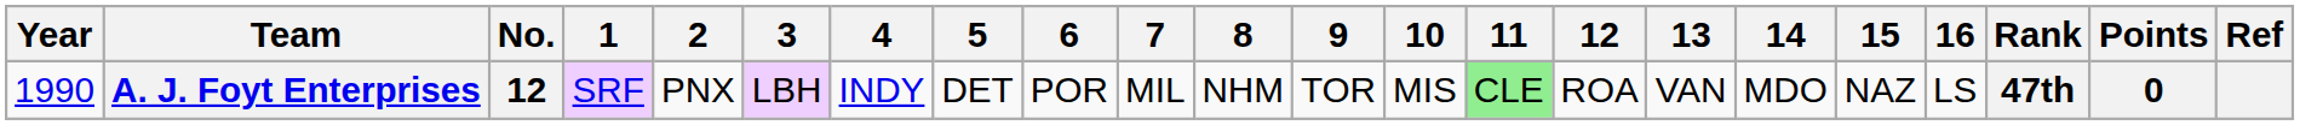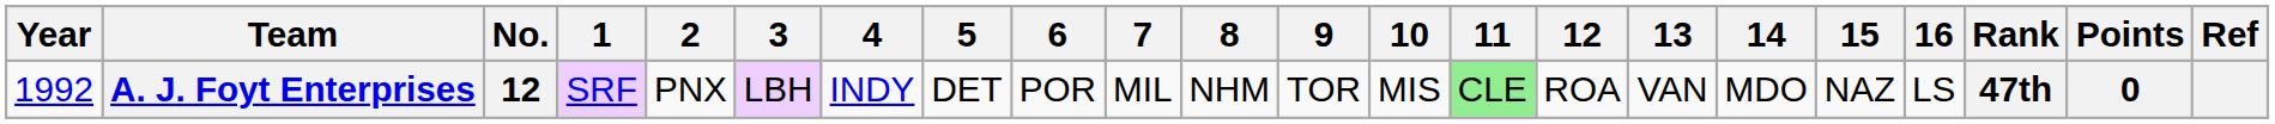A. J. Foyt Enterprises | Year: 1990 -> 1992
